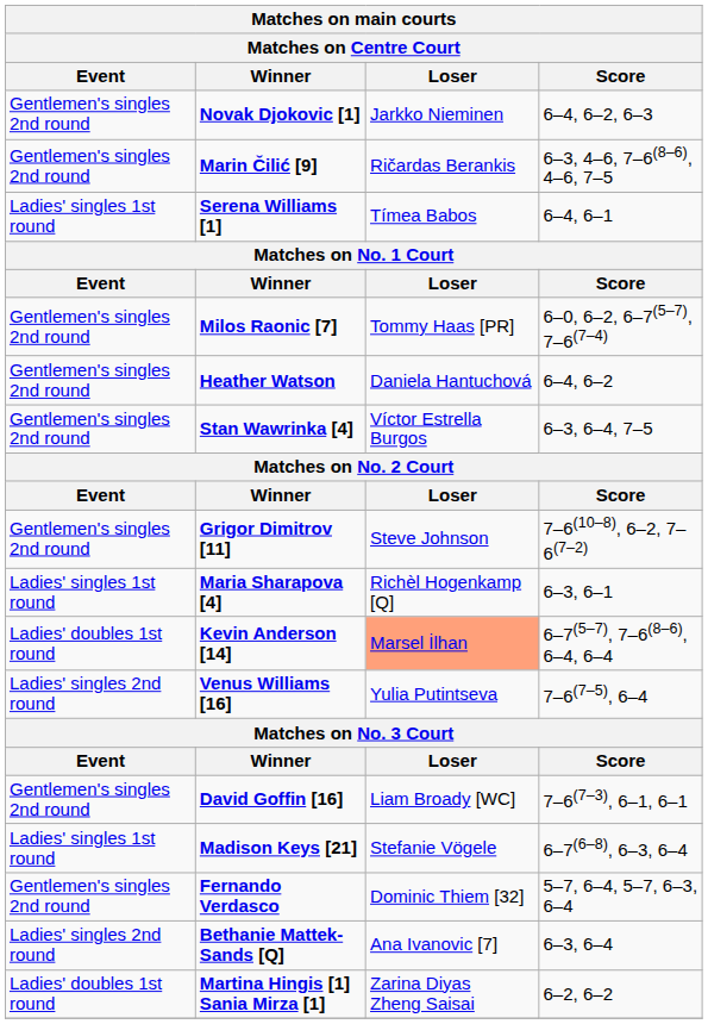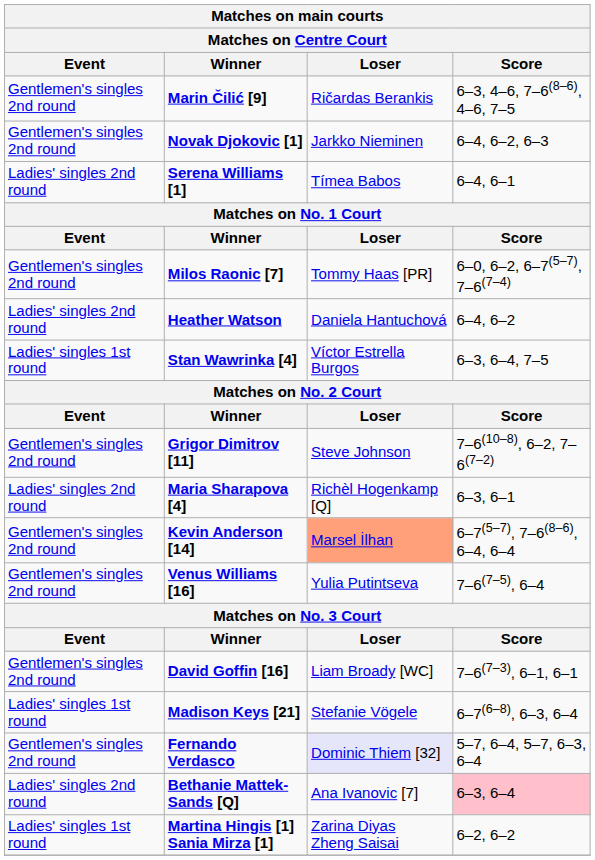rows swapped: Novak Djokovic [1] <-> Marin Čilić [9]
Serena Williams [1] | Event: Ladies' singles 1st round -> Ladies' singles 2nd round
Heather Watson | Event: Gentlemen's singles 2nd round -> Ladies' singles 2nd round
Stan Wawrinka [4] | Event: Gentlemen's singles 2nd round -> Ladies' singles 1st round
Maria Sharapova [4] | Event: Ladies' singles 1st round -> Ladies' singles 2nd round
Kevin Anderson [14] | Event: Ladies' doubles 1st round -> Gentlemen's singles 2nd round
Venus Williams [16] | Event: Ladies' singles 2nd round -> Gentlemen's singles 2nd round
Fernando Verdasco | Loser: no background -> lavender background
Bethanie Mattek-Sands [Q] | Score: no background -> pink background
Martina Hingis [1] Sania Mirza [1] | Event: Ladies' doubles 1st round -> Ladies' singles 1st round
